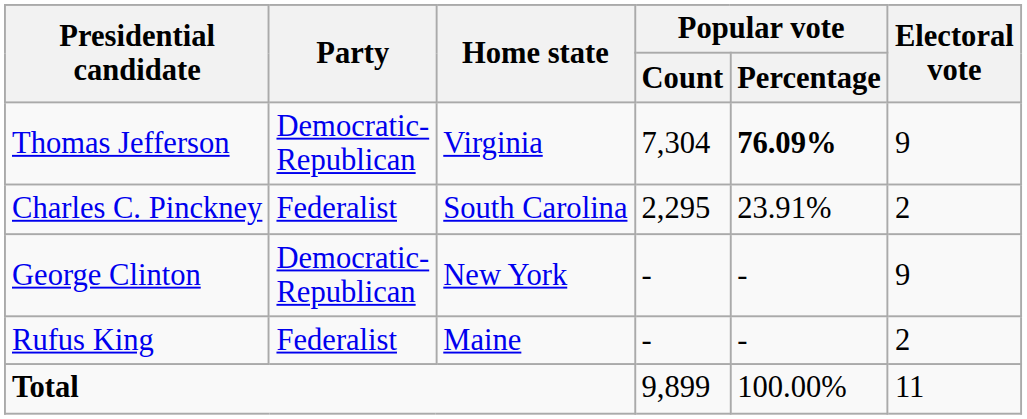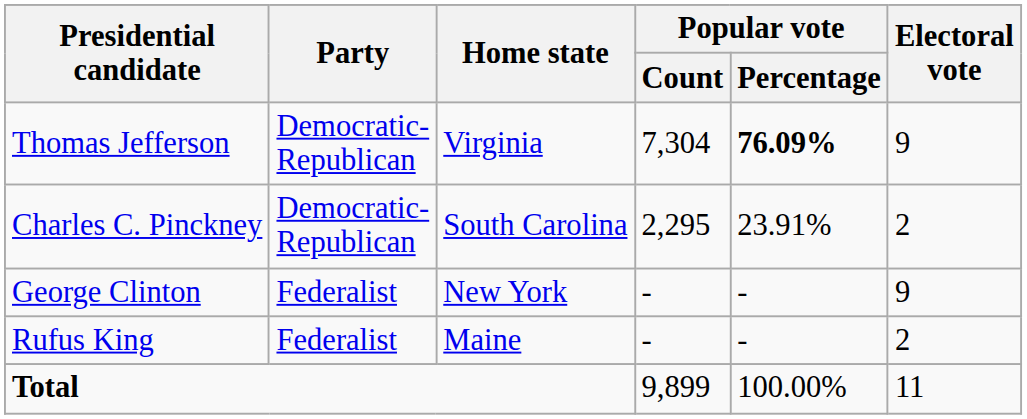Charles C. Pinckney | Party: Federalist -> Democratic- Republican
George Clinton | Party: Democratic- Republican -> Federalist
